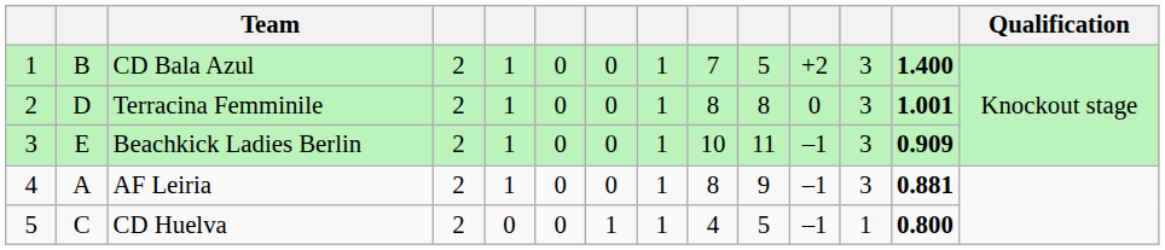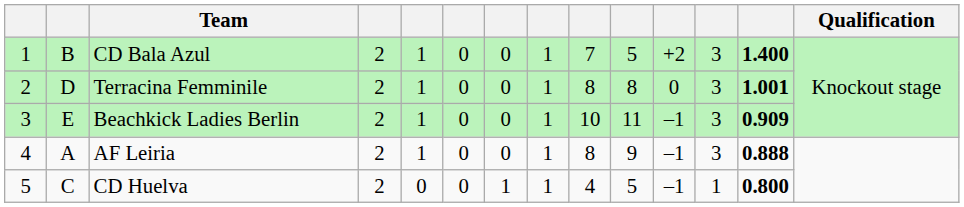AF Leiria | column 13: 0.881 -> 0.888
